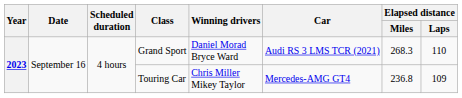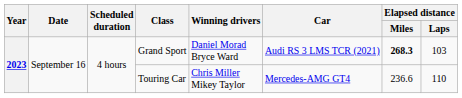Grand Sport | Elapsed distance / Miles: normal -> bold
Grand Sport | Elapsed distance / Laps: 110 -> 103
Touring Car | Elapsed distance / Miles: 236.8 -> 236.6
Touring Car | Elapsed distance / Laps: 109 -> 110
